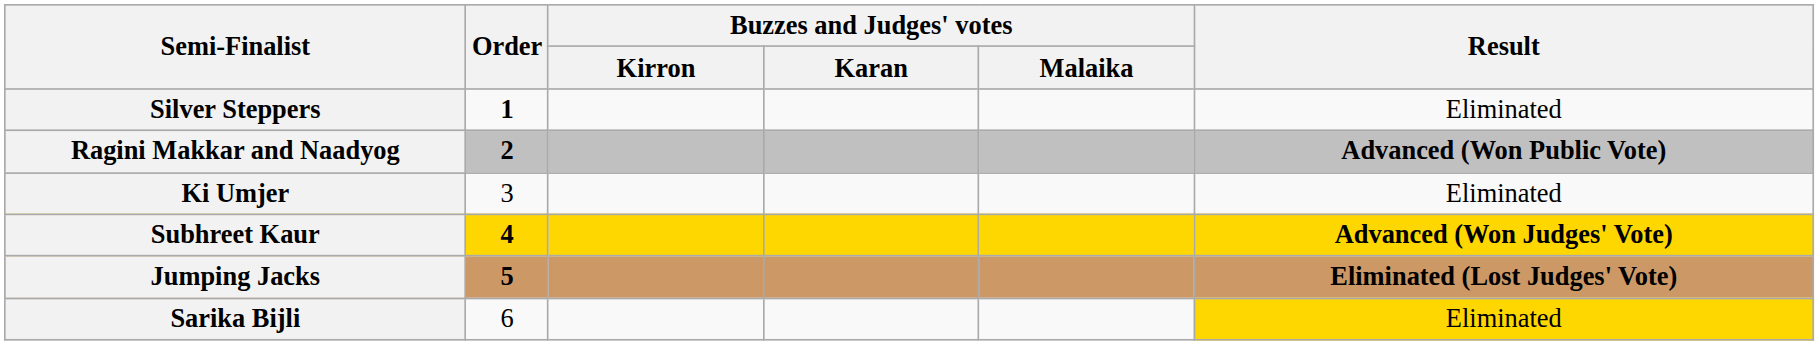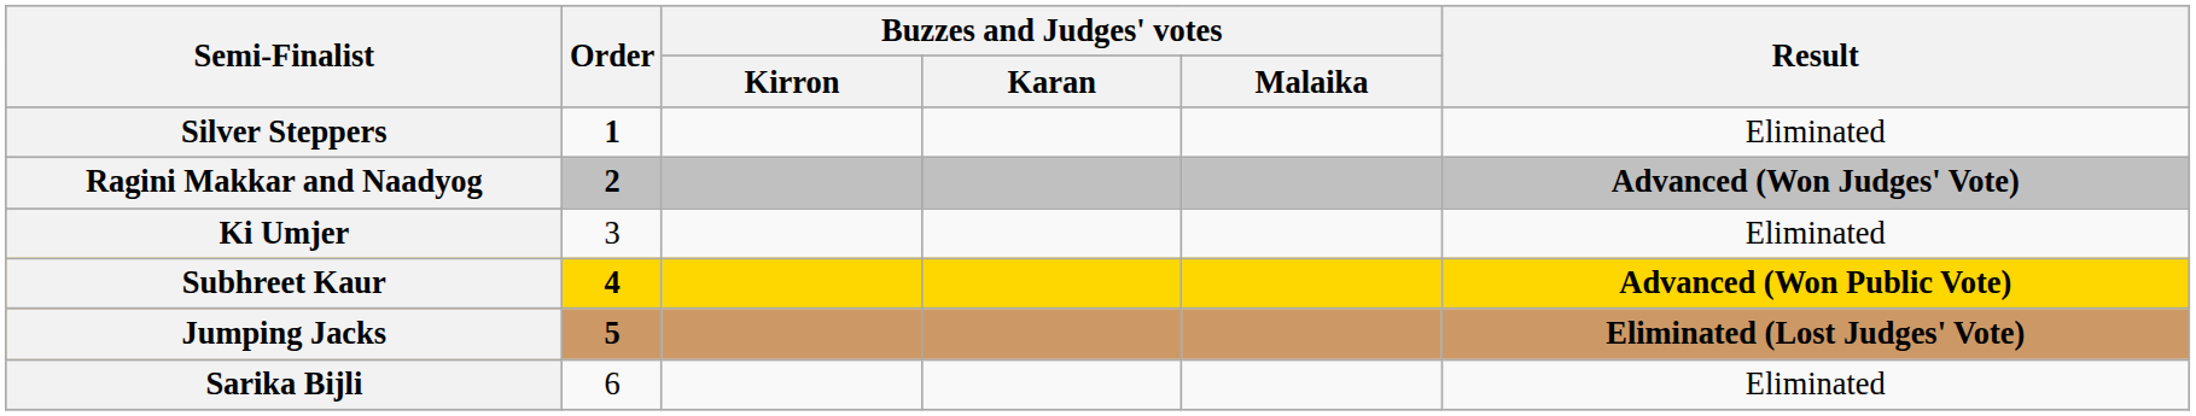Ragini Makkar and Naadyog | Result: Advanced (Won Public Vote) -> Advanced (Won Judges' Vote)
Subhreet Kaur | Result: Advanced (Won Judges' Vote) -> Advanced (Won Public Vote)
Sarika Bijli | Result: gold background -> no background
